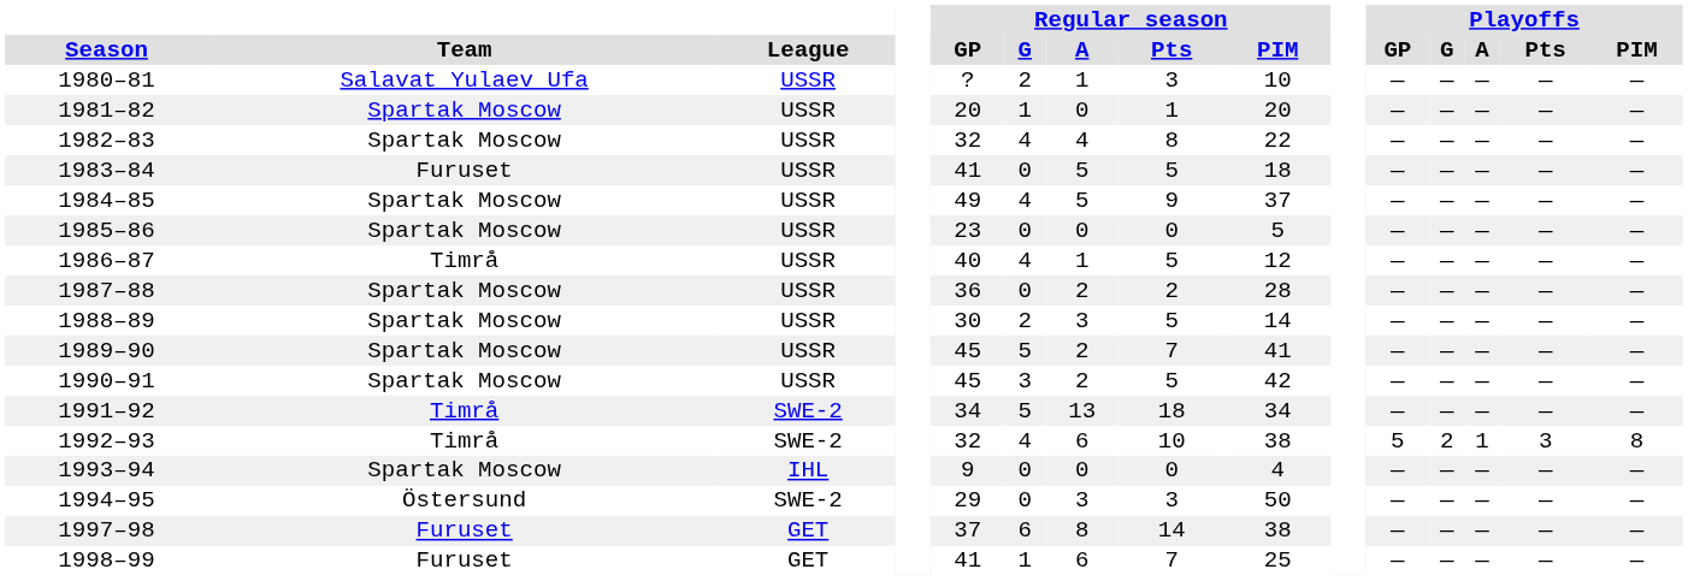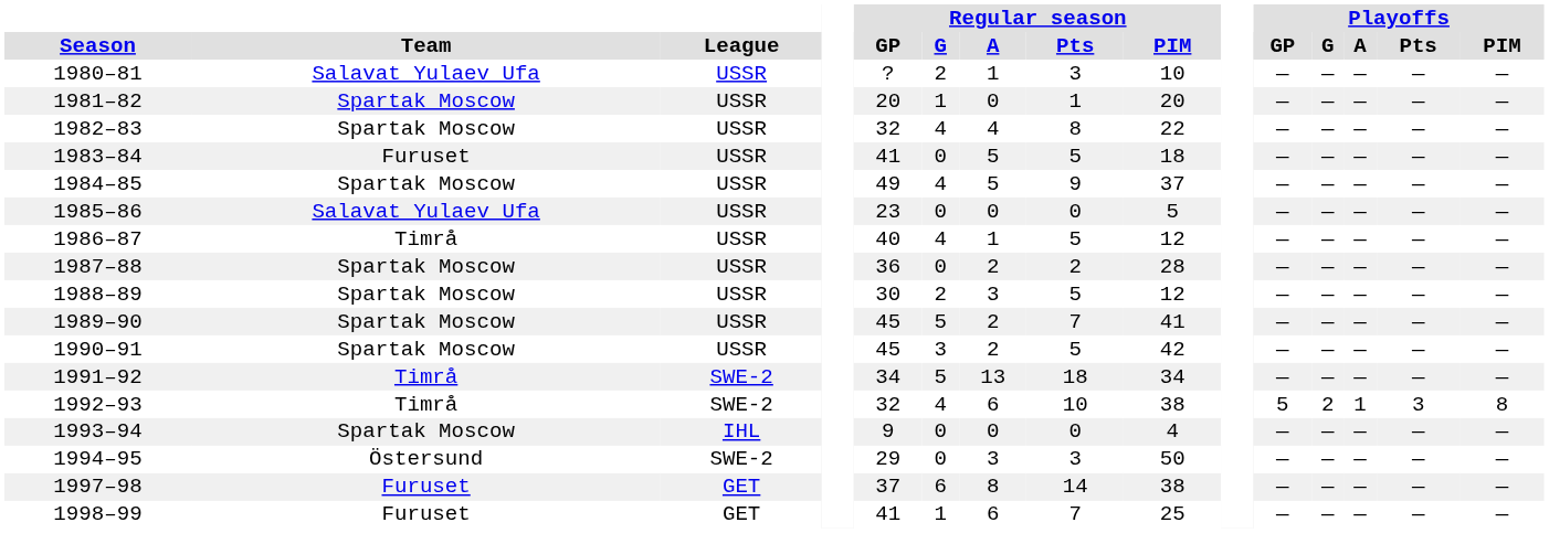1985–86 | Team: Spartak Moscow -> Salavat Yulaev Ufa
1988–89 | Regular season / PIM: 14 -> 12
